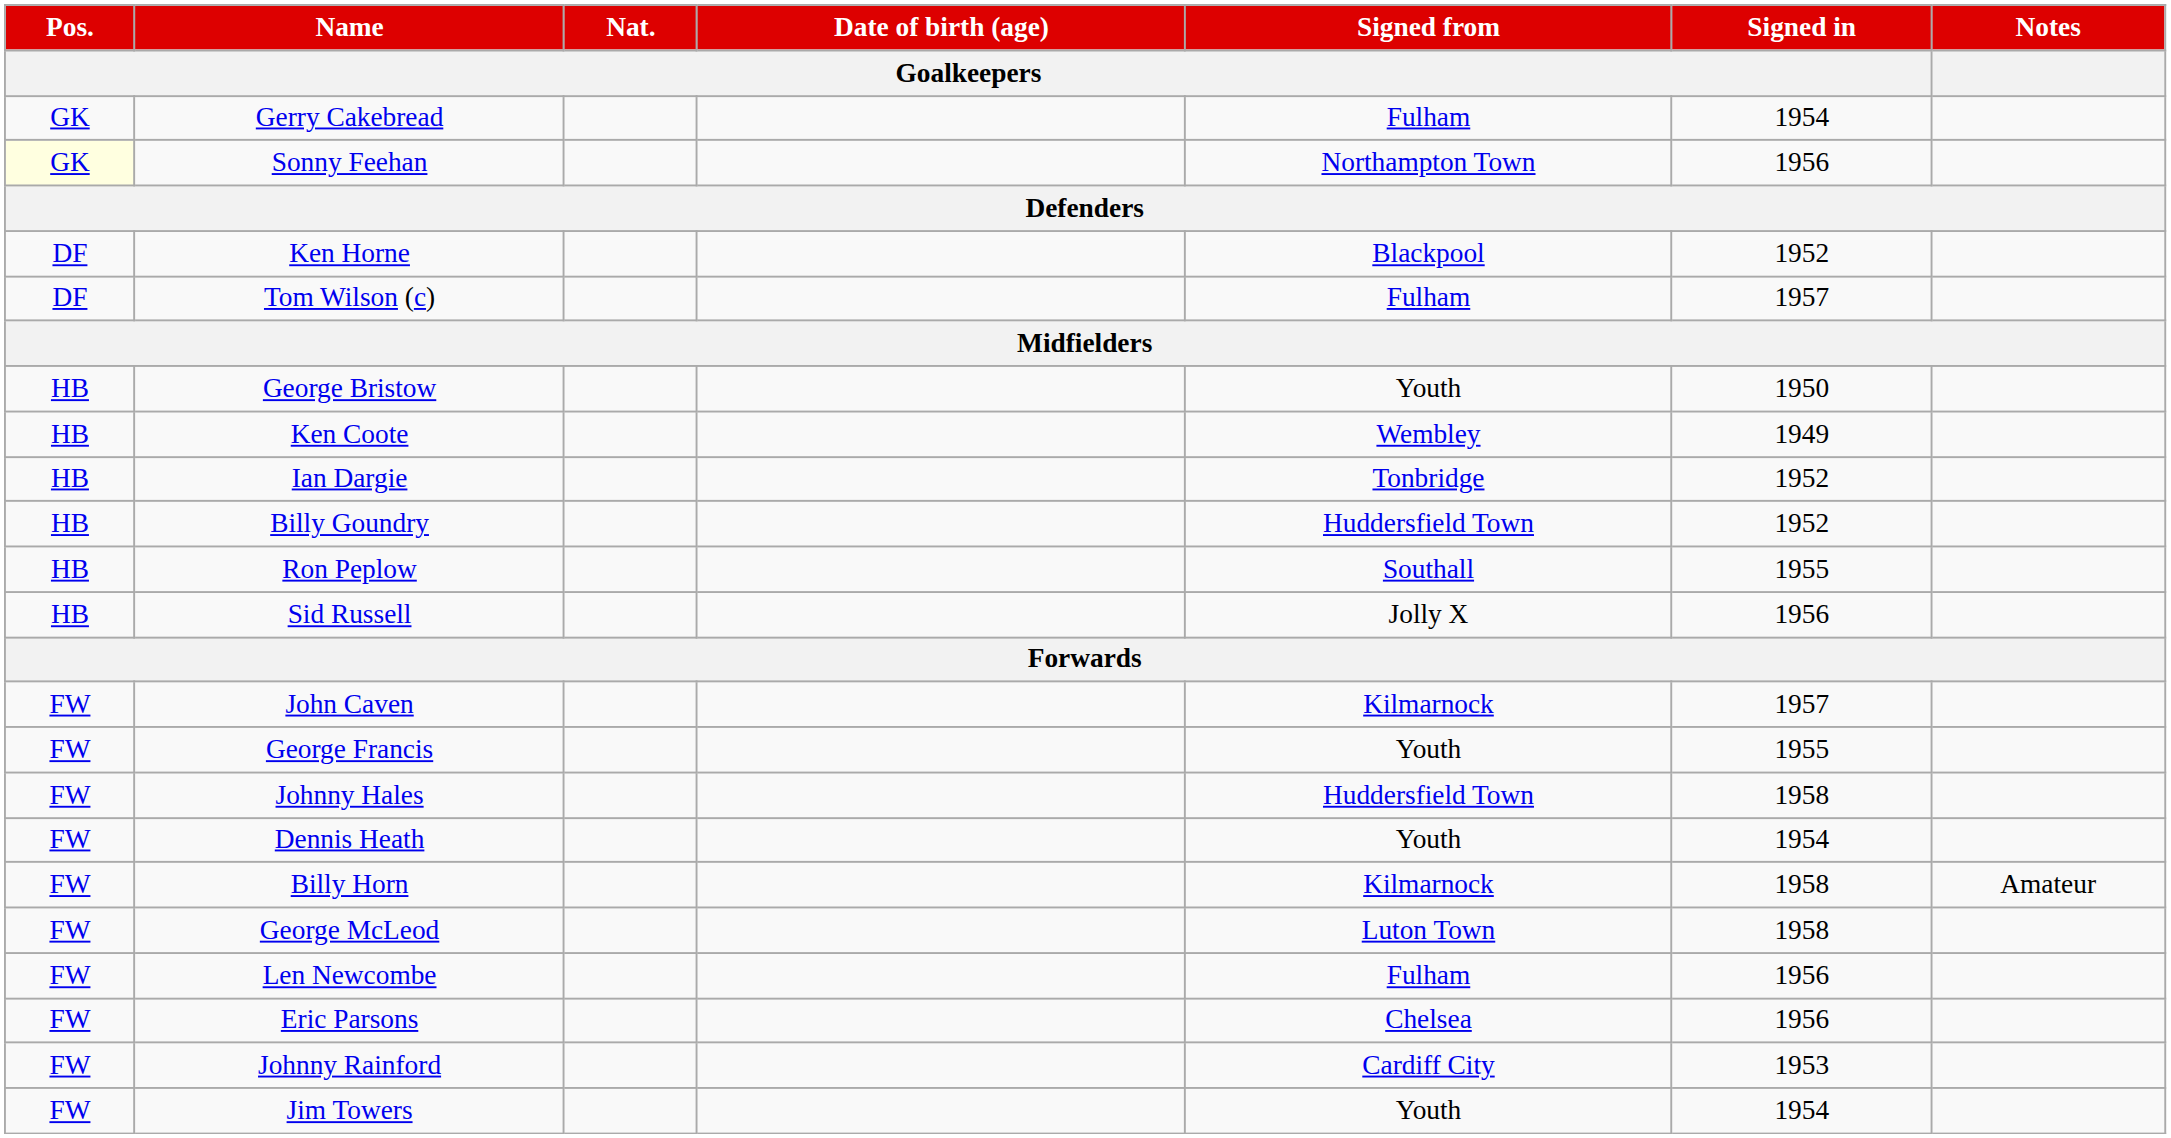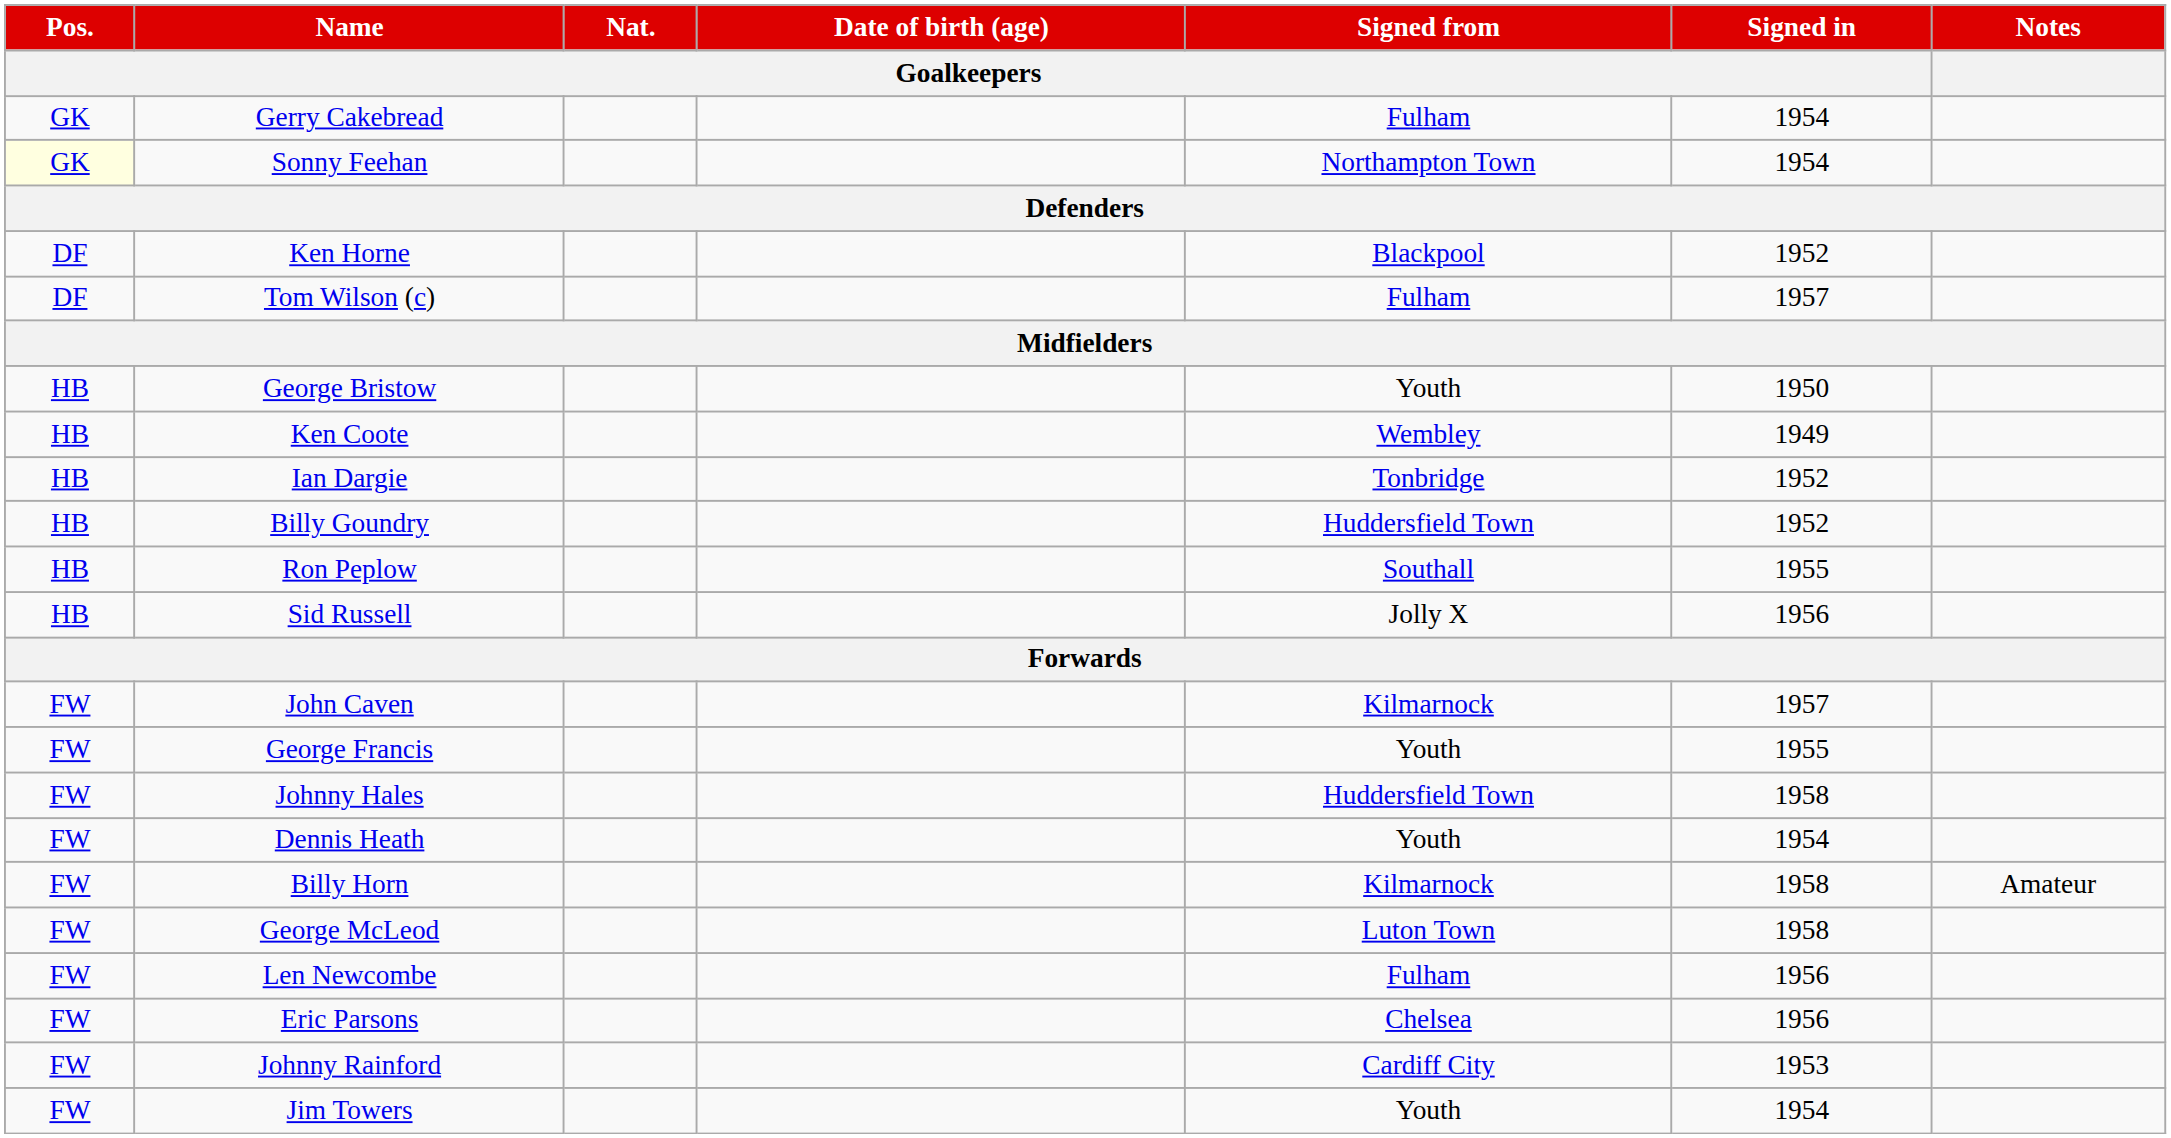Sonny Feehan | Signed in / Goalkeepers: 1956 -> 1954
